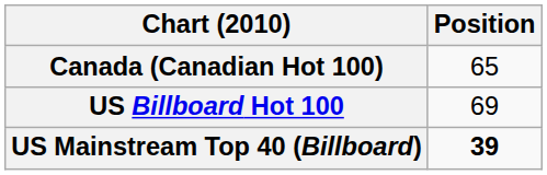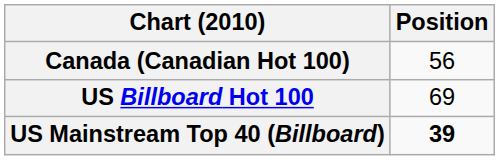Canada (Canadian Hot 100) | Position: 65 -> 56
